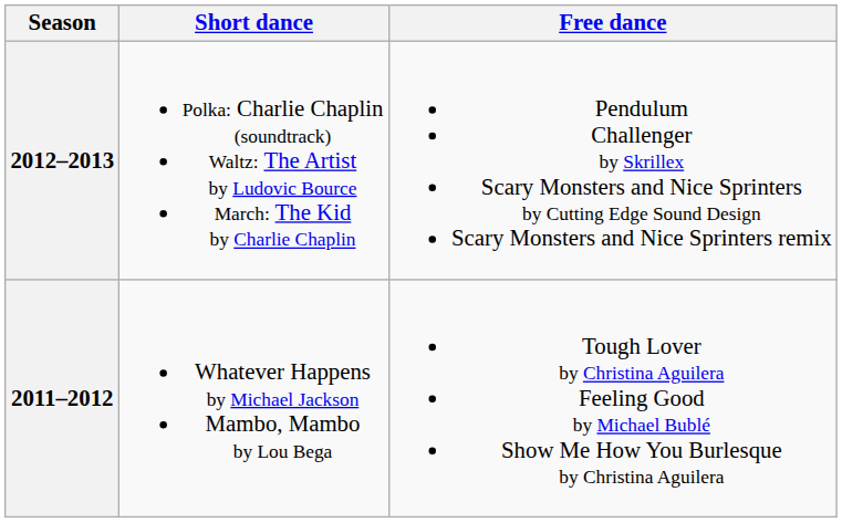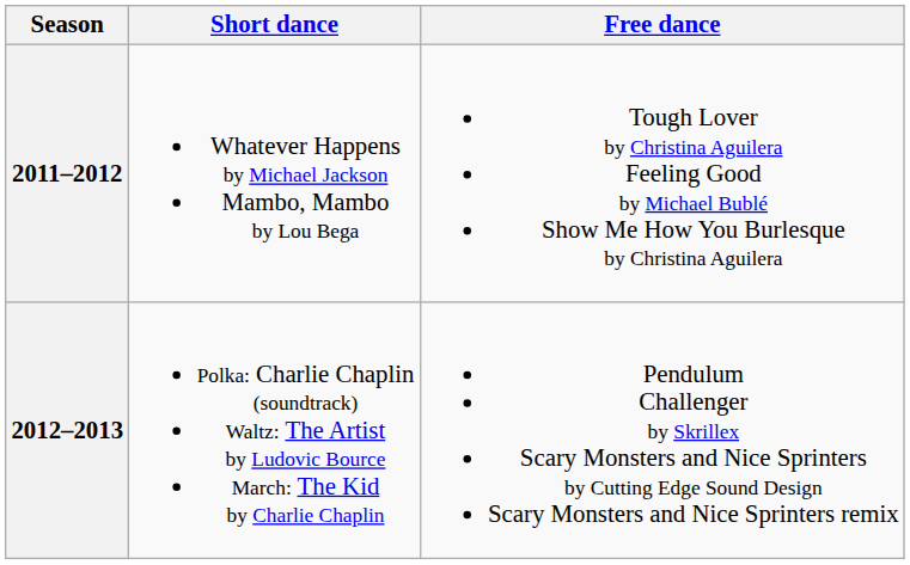rows swapped: 2012–2013 <-> 2011–2012
